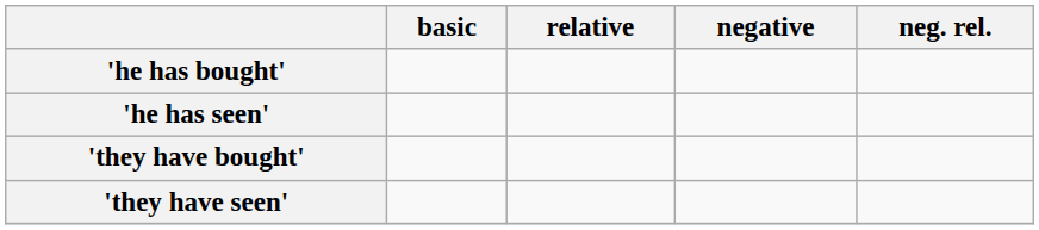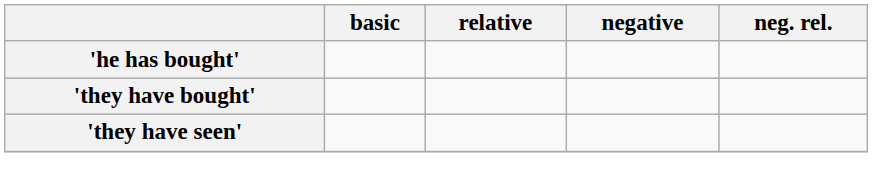- row: 'he has seen'
